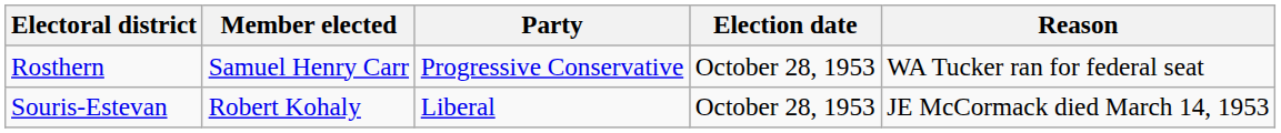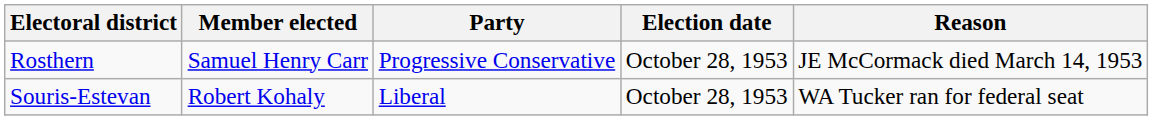Rosthern | Reason: WA Tucker ran for federal seat -> JE McCormack died March 14, 1953
Souris-Estevan | Reason: JE McCormack died March 14, 1953 -> WA Tucker ran for federal seat
